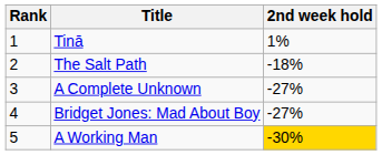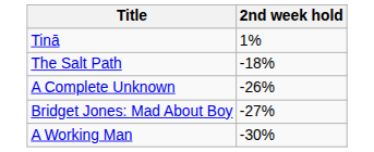- column: Rank | 1 | 2 | 3 | 4 | 5
A Complete Unknown | 2nd week hold: -27% -> -26%
A Working Man | 2nd week hold: gold background -> no background
